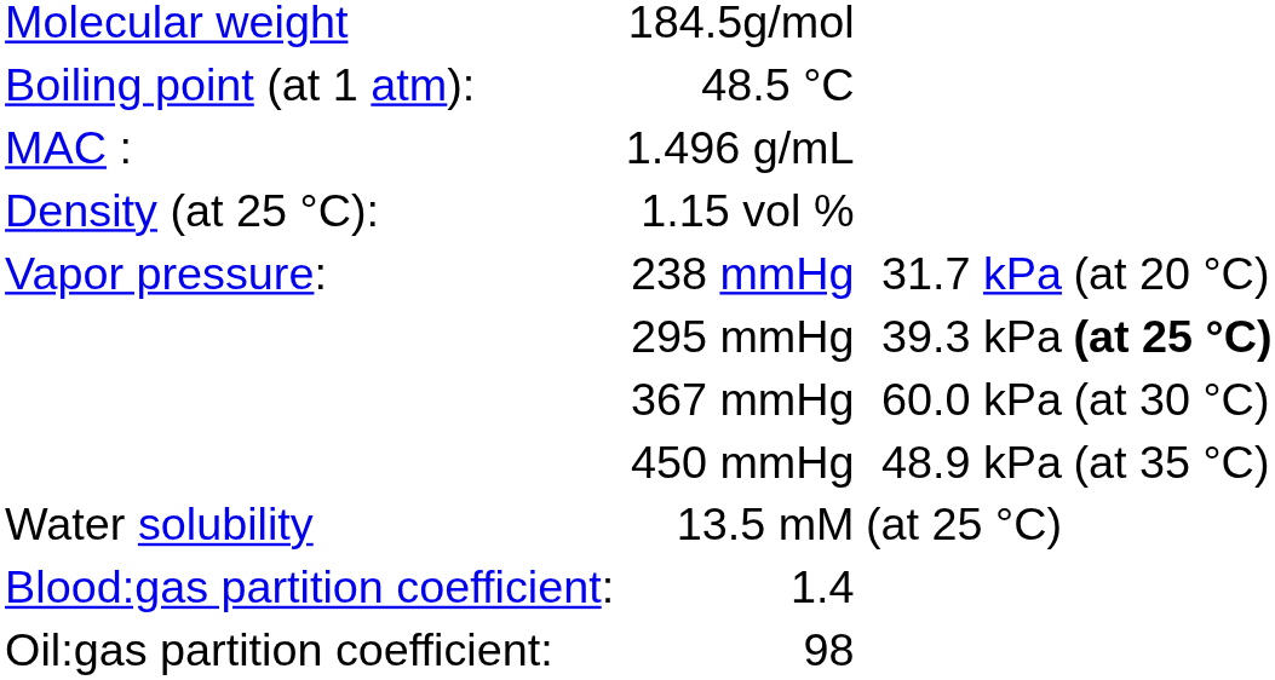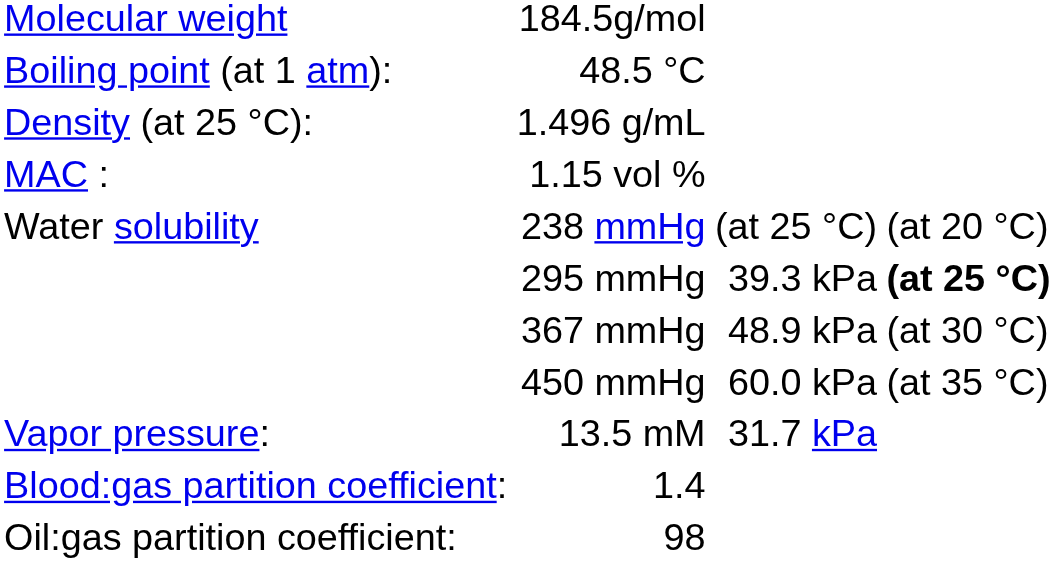1.496 g/mL | column 1: MAC : -> Density (at 25 °C):
1.15 vol % | column 1: Density (at 25 °C): -> MAC :
238 mmHg | column 1: Vapor pressure: -> Water solubility
238 mmHg | column 3: 31.7 kPa -> (at 25 °C)
367 mmHg | column 3: 60.0 kPa -> 48.9 kPa
450 mmHg | column 3: 48.9 kPa -> 60.0 kPa
13.5 mM | column 1: Water solubility -> Vapor pressure:
13.5 mM | column 3: (at 25 °C) -> 31.7 kPa
